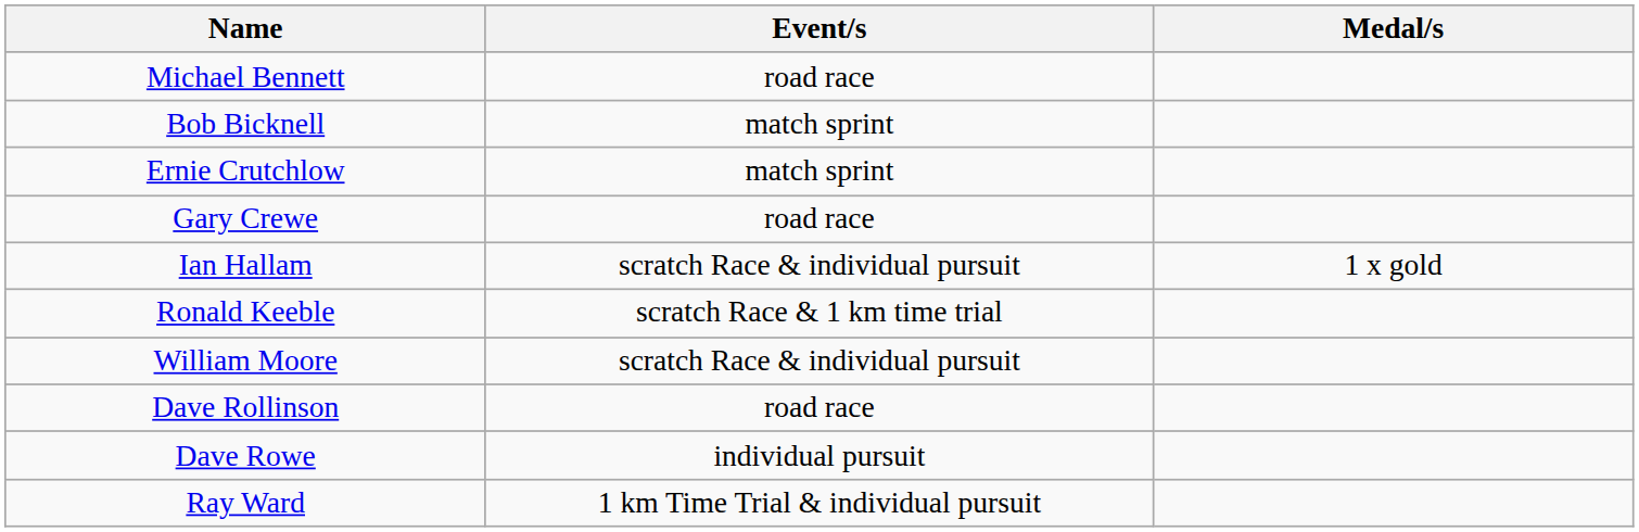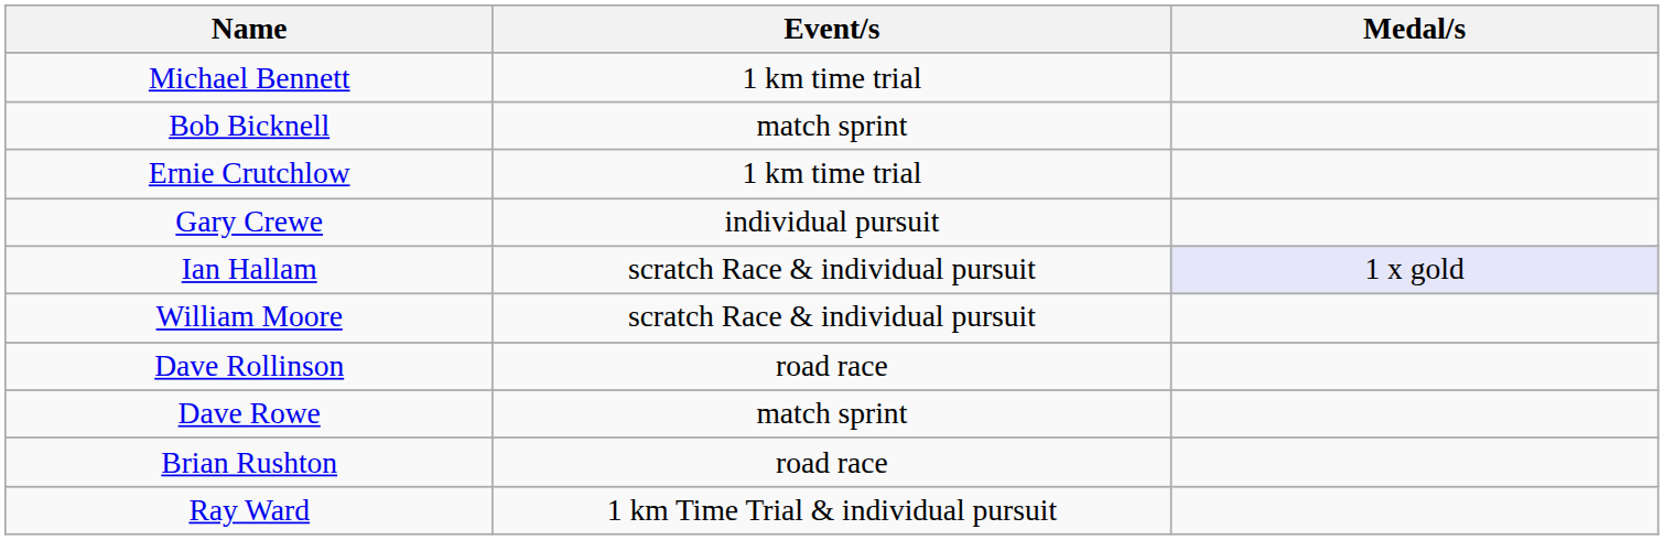Michael Bennett | Event/s: road race -> 1 km time trial
Ernie Crutchlow | Event/s: match sprint -> 1 km time trial
Gary Crewe | Event/s: road race -> individual pursuit
Ian Hallam | Medal/s: no background -> lavender background
- row: Ronald Keeble | scratch Race & 1 km time trial
Dave Rowe | Event/s: individual pursuit -> match sprint
+ row: Brian Rushton | road race
